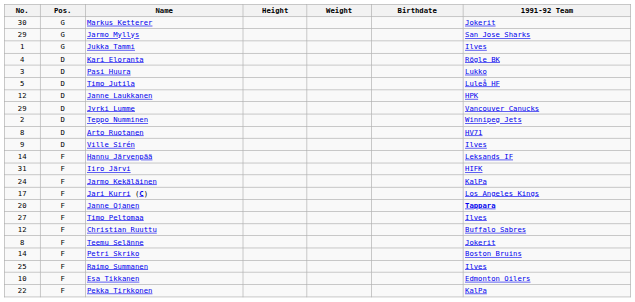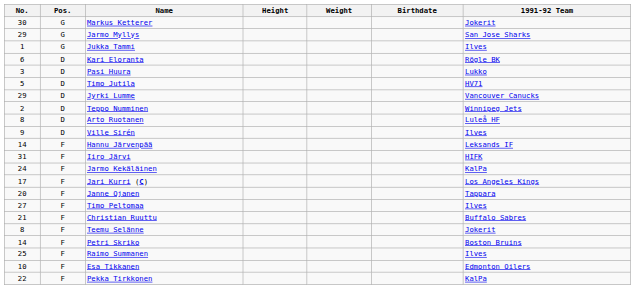Kari Eloranta | No.: 4 -> 6
Timo Jutila | 1991-92 Team: Luleå HF -> HV71
- row: 12 | D | Janne Laukkanen | HPK
Arto Ruotanen | 1991-92 Team: HV71 -> Luleå HF
Janne Ojanen | 1991-92 Team: bold -> normal
Christian Ruuttu | No.: 12 -> 21
